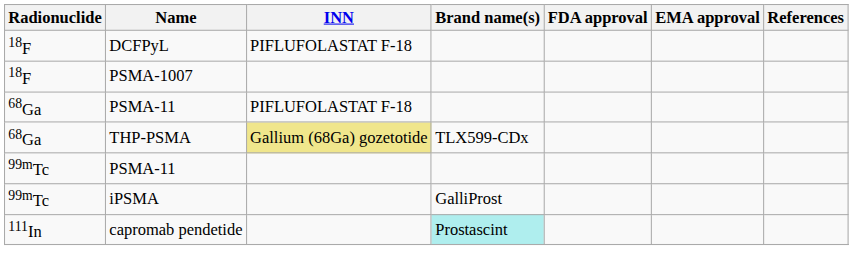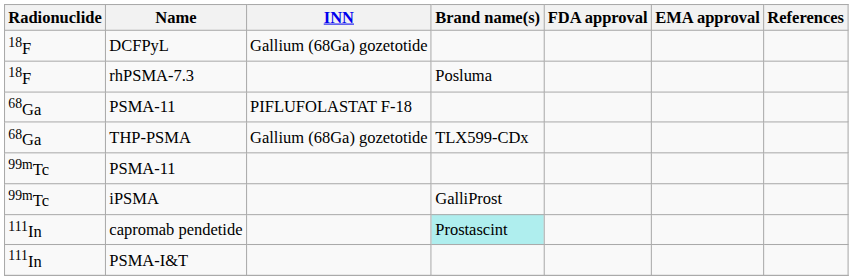DCFPyL | INN: PIFLUFOLASTAT F-18 -> Gallium (68Ga) gozetotide
- row: 18F | PSMA-1007
+ row: 18F | rhPSMA-7.3 | Posluma
THP-PSMA | INN: khaki background -> no background
+ row: 111In | PSMA-I&T
